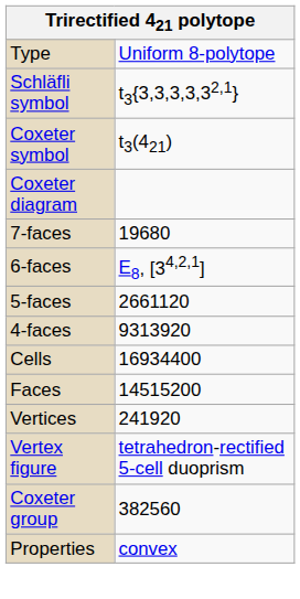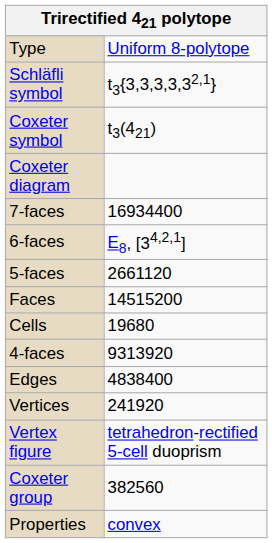7-faces | column 2: 19680 -> 16934400
rows swapped: 4-faces <-> Faces
Cells | column 2: 16934400 -> 19680
+ row: Edges | 4838400
